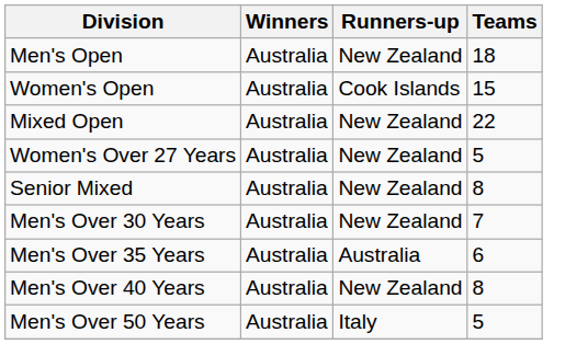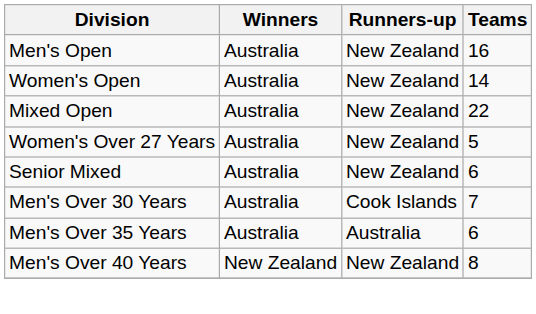Men's Open | Teams: 18 -> 16
Women's Open | Runners-up: Cook Islands -> New Zealand
Women's Open | Teams: 15 -> 14
Senior Mixed | Teams: 8 -> 6
Men's Over 30 Years | Runners-up: New Zealand -> Cook Islands
Men's Over 40 Years | Winners: Australia -> New Zealand
- row: Men's Over 50 Years | Australia | Italy | 5
